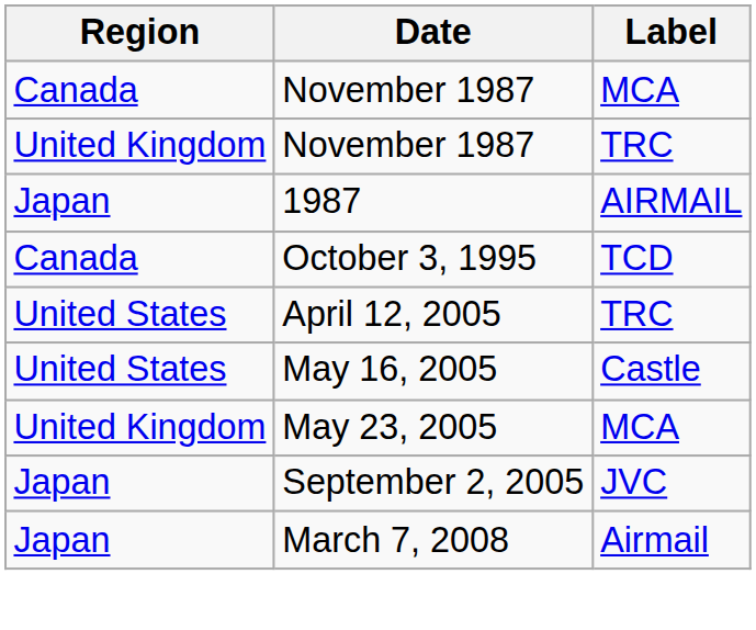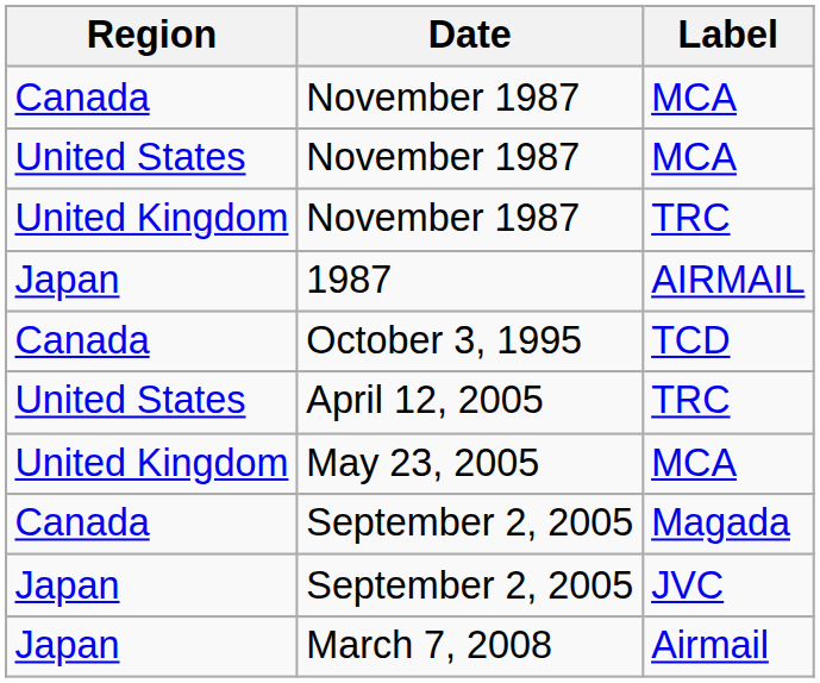+ row: United States | November 1987 | MCA
- row: United States | May 16, 2005 | Castle
+ row: Canada | September 2, 2005 | Magada
